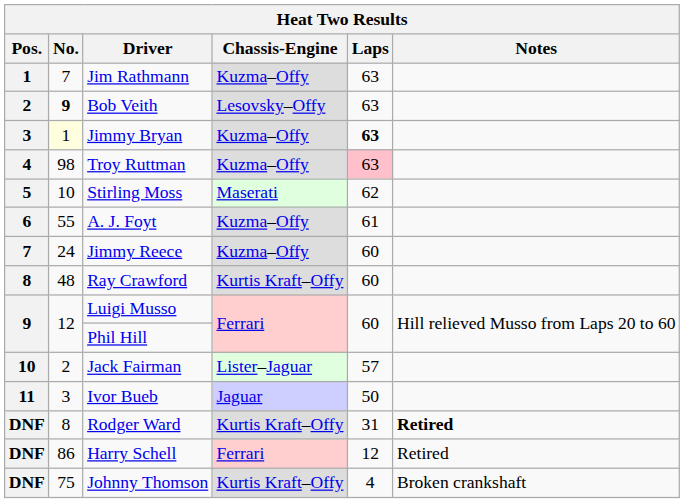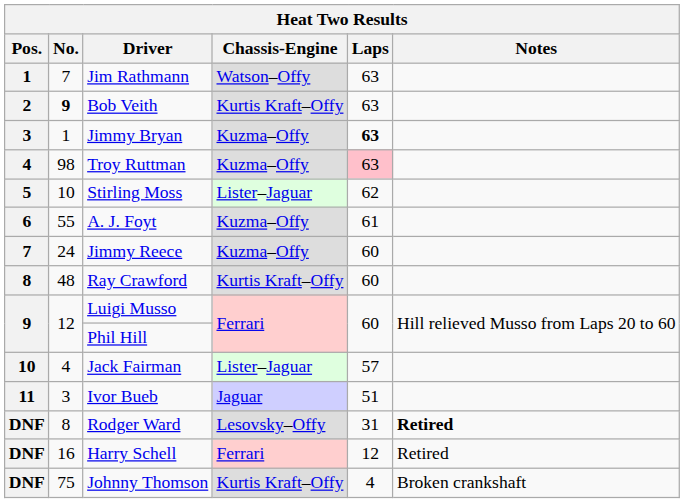Jim Rathmann | Chassis-Engine: Kuzma–Offy -> Watson–Offy
Bob Veith | Chassis-Engine: Lesovsky–Offy -> Kurtis Kraft–Offy
Jimmy Bryan | No.: lightyellow background -> no background
Stirling Moss | Chassis-Engine: Maserati -> Lister–Jaguar
Jack Fairman | No.: 2 -> 4
Ivor Bueb | Laps: 50 -> 51
Rodger Ward | Chassis-Engine: Kurtis Kraft–Offy -> Lesovsky–Offy
Harry Schell | No.: 86 -> 16
